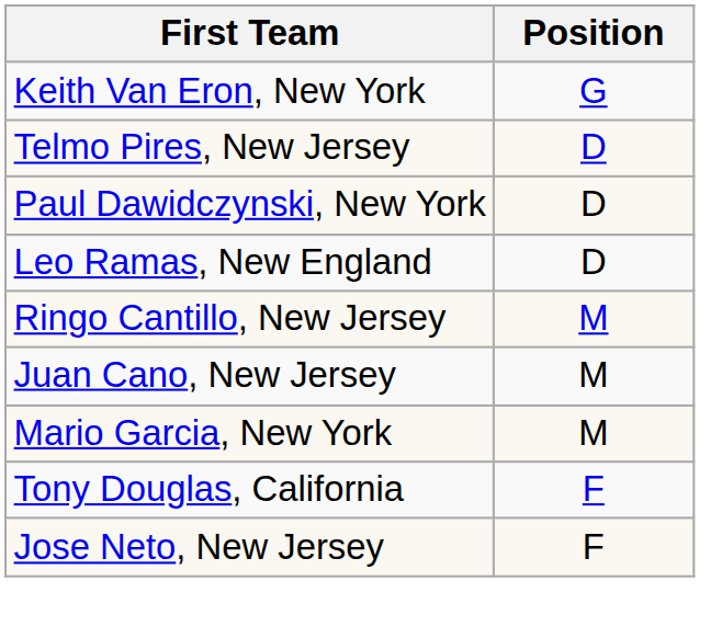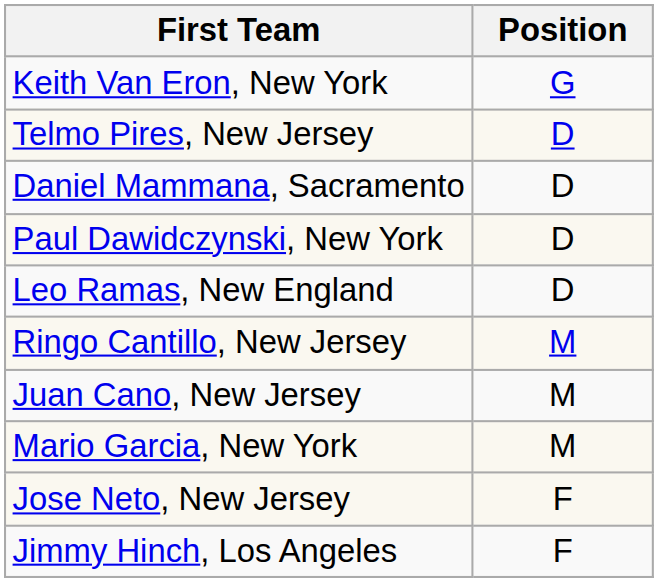+ row: Daniel Mammana, Sacramento | D
- row: Tony Douglas, California | F
+ row: Jimmy Hinch, Los Angeles | F
